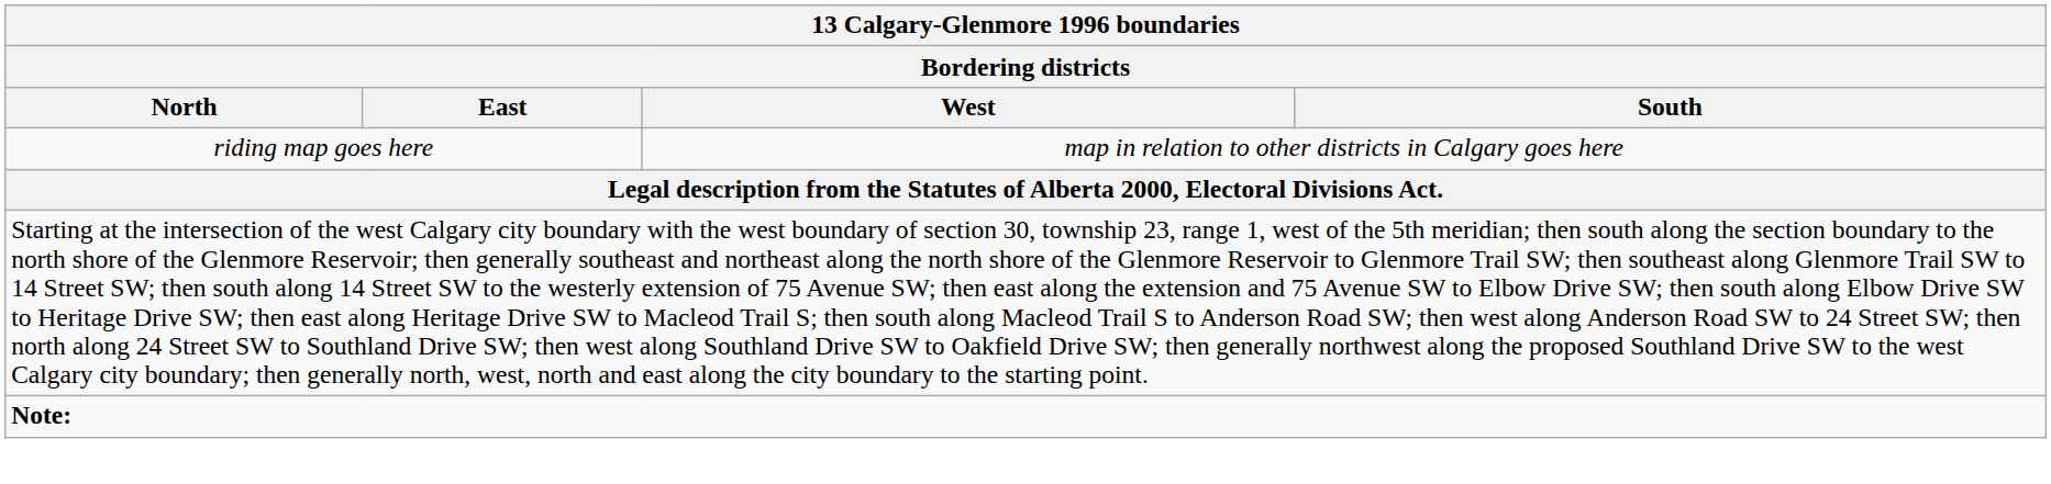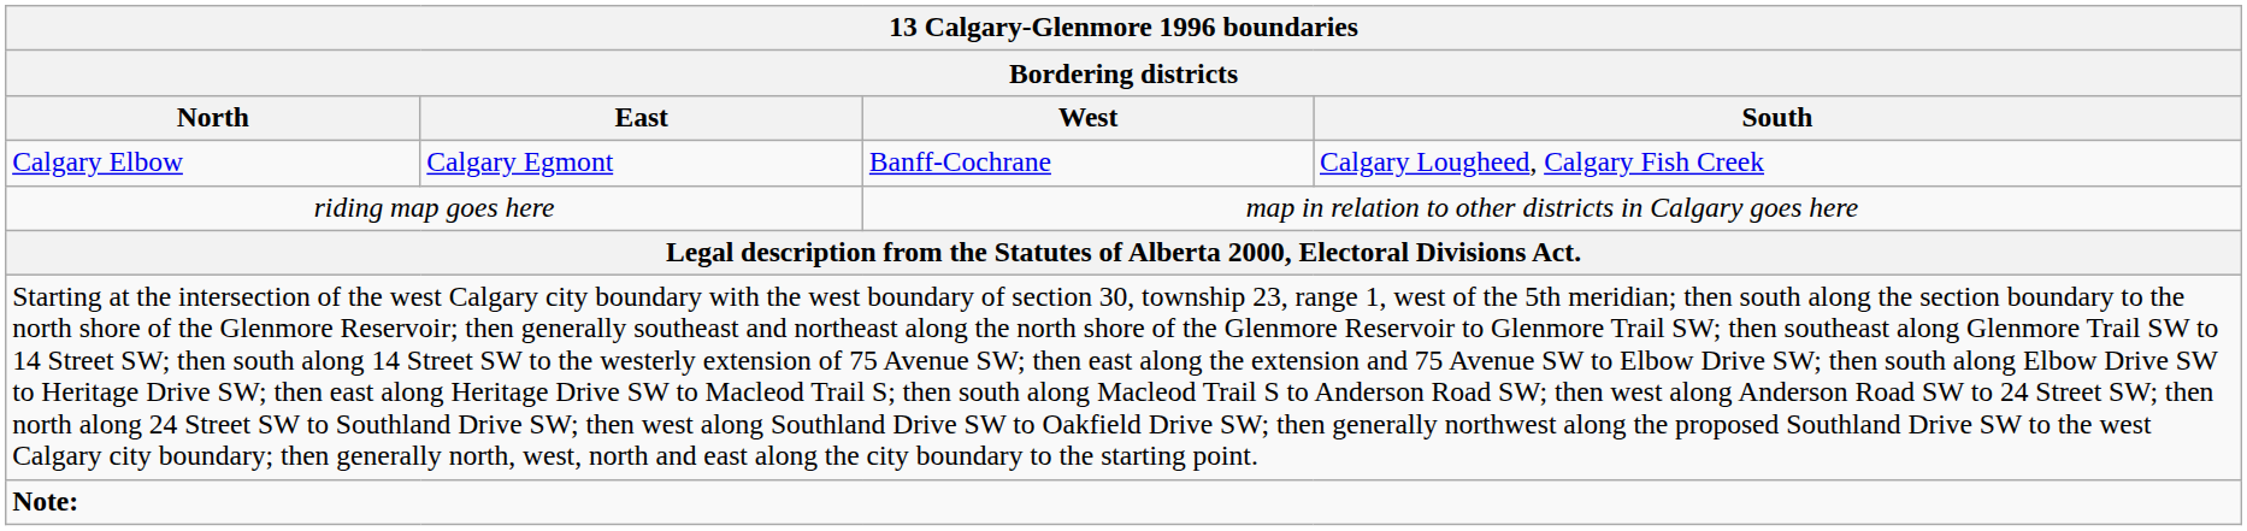+ row: Calgary Elbow | Calgary Egmont | Banff-Cochrane | Calgary Lougheed, Calgary Fish Creek
